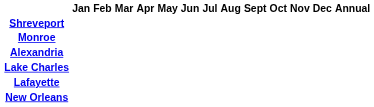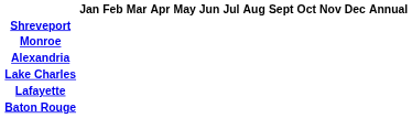+ row: Baton Rouge
- row: New Orleans
